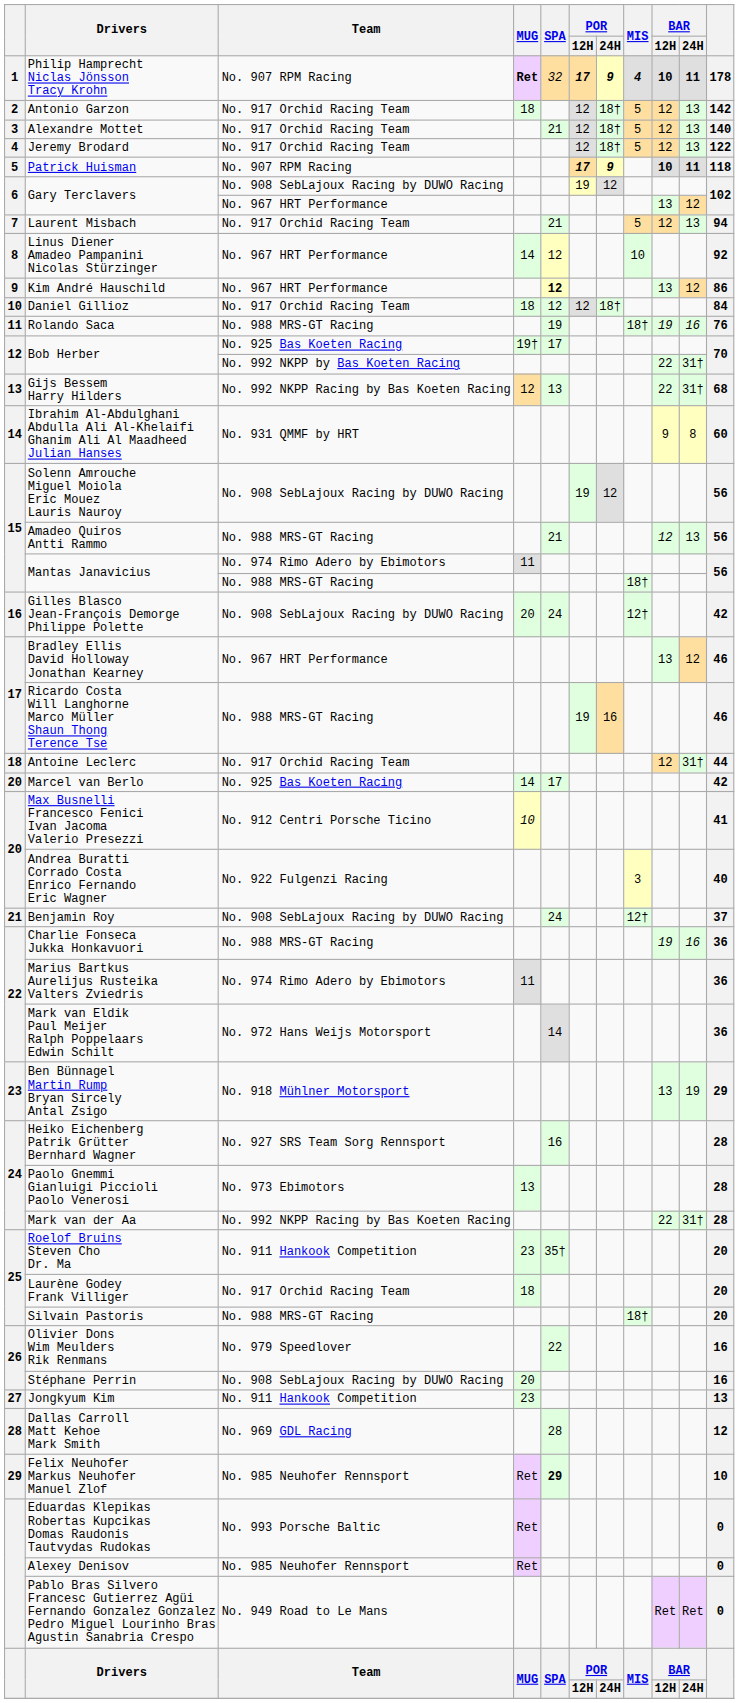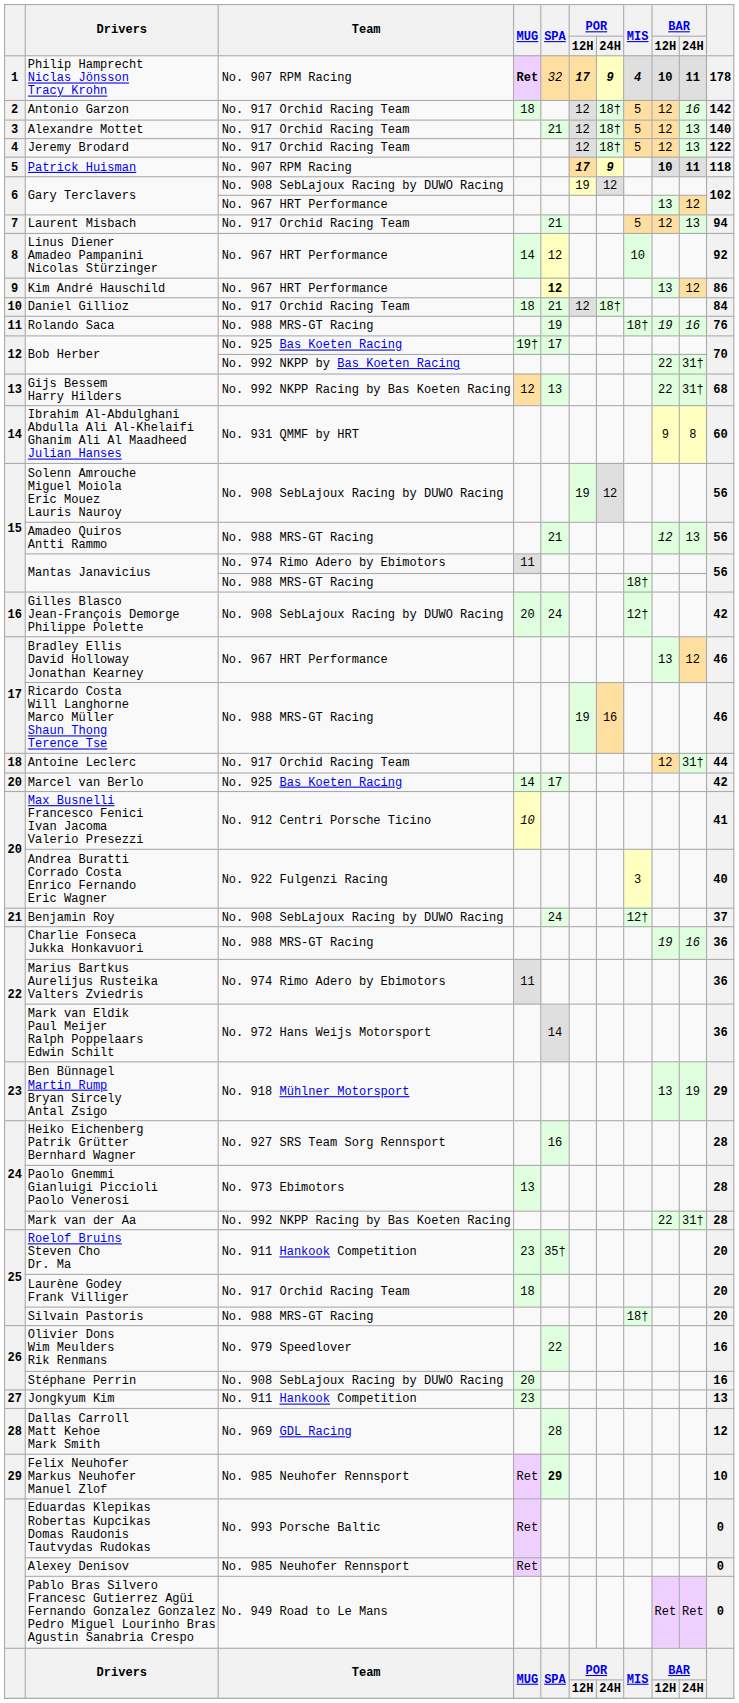Antonio Garzon | BAR / 24H: 13 -> 16
Daniel Gillioz | SPA: 12 -> 21
